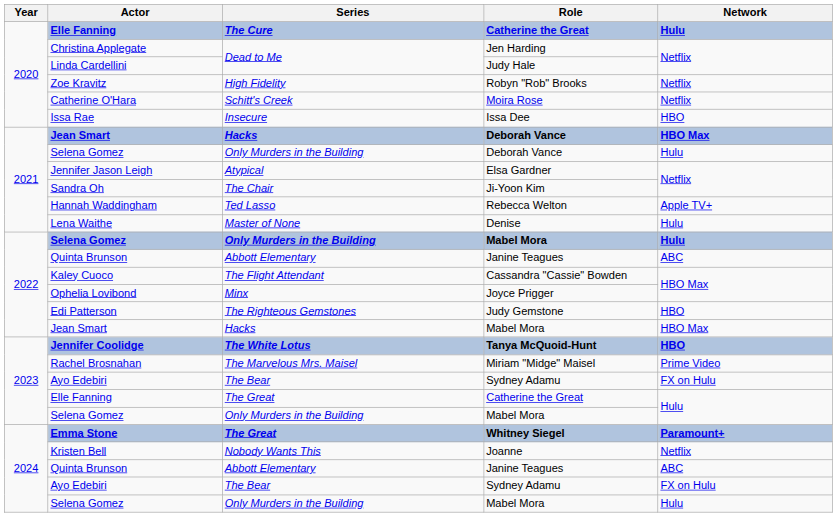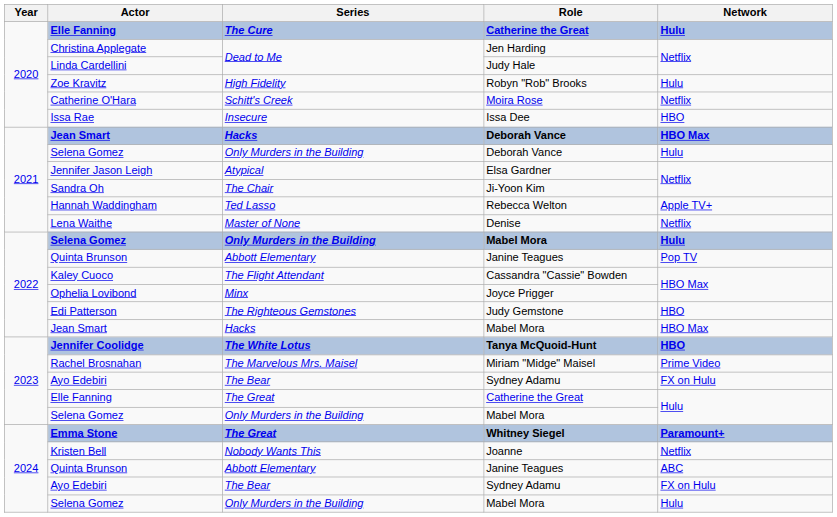Zoe Kravitz | Network: Netflix -> Hulu
Lena Waithe | Network: Hulu -> Netflix
2022 / Quinta Brunson | Network: ABC -> Pop TV
